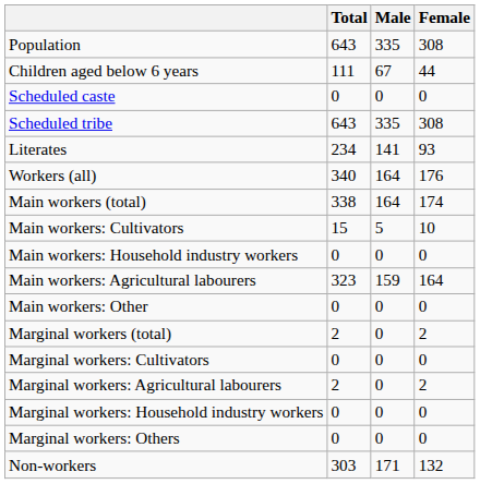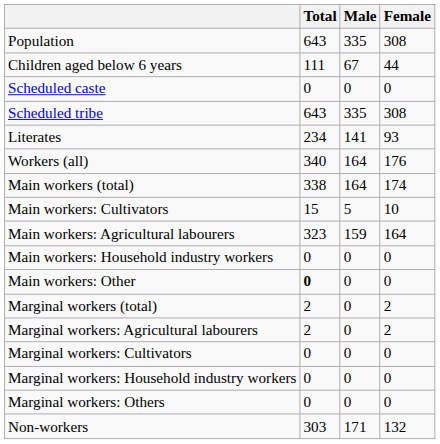rows swapped: Main workers: Agricultural labourers <-> Main workers: Household industry workers
Main workers: Other | Total: normal -> bold
rows swapped: Marginal workers: Cultivators <-> Marginal workers: Agricultural labourers
